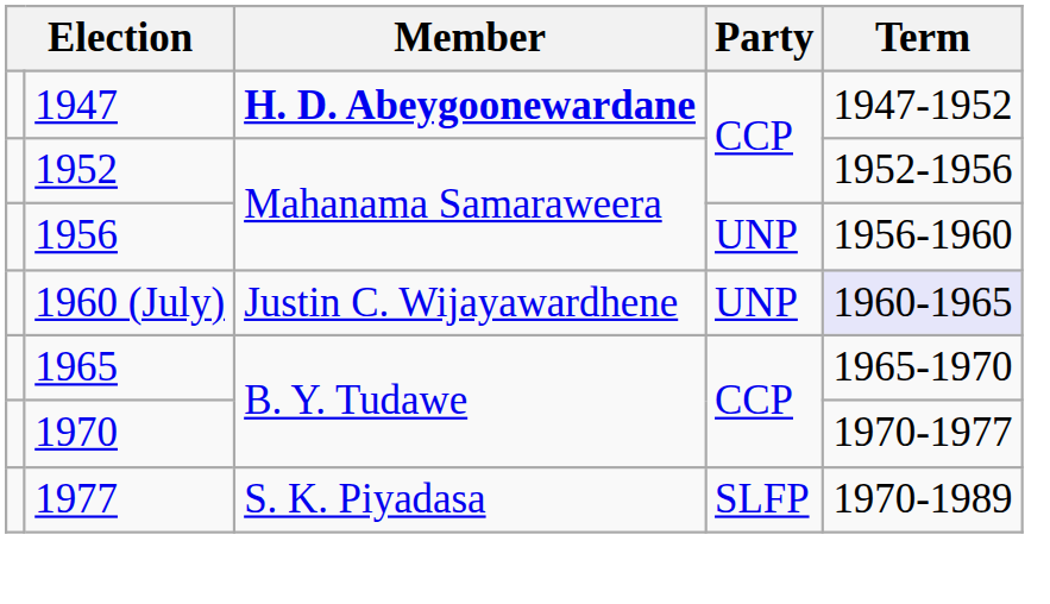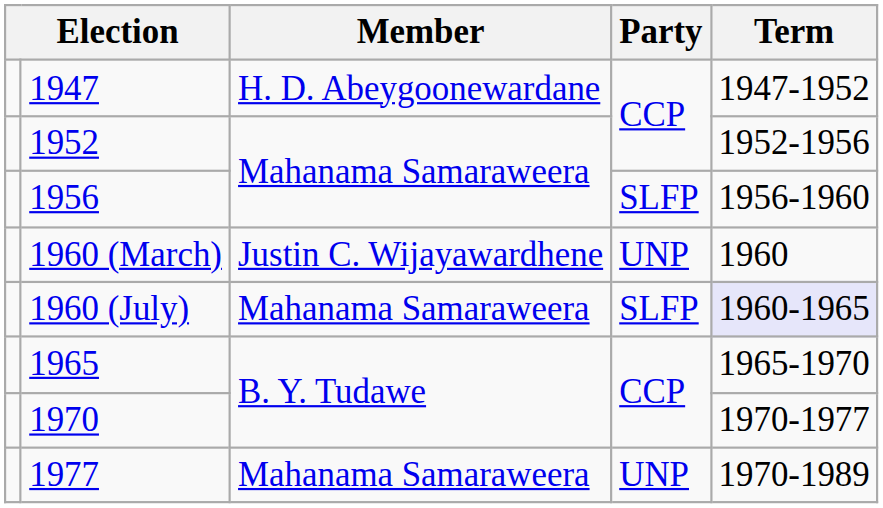1947 | Member: bold -> normal
1956 | Party: UNP -> SLFP
+ row: 1960 (March) | Justin C. Wijayawardhene | UNP | 1960
1960 (July) | Member: Justin C. Wijayawardhene -> Mahanama Samaraweera
1960 (July) | Party: UNP -> SLFP
1977 | Member: S. K. Piyadasa -> Mahanama Samaraweera
1977 | Party: SLFP -> UNP
